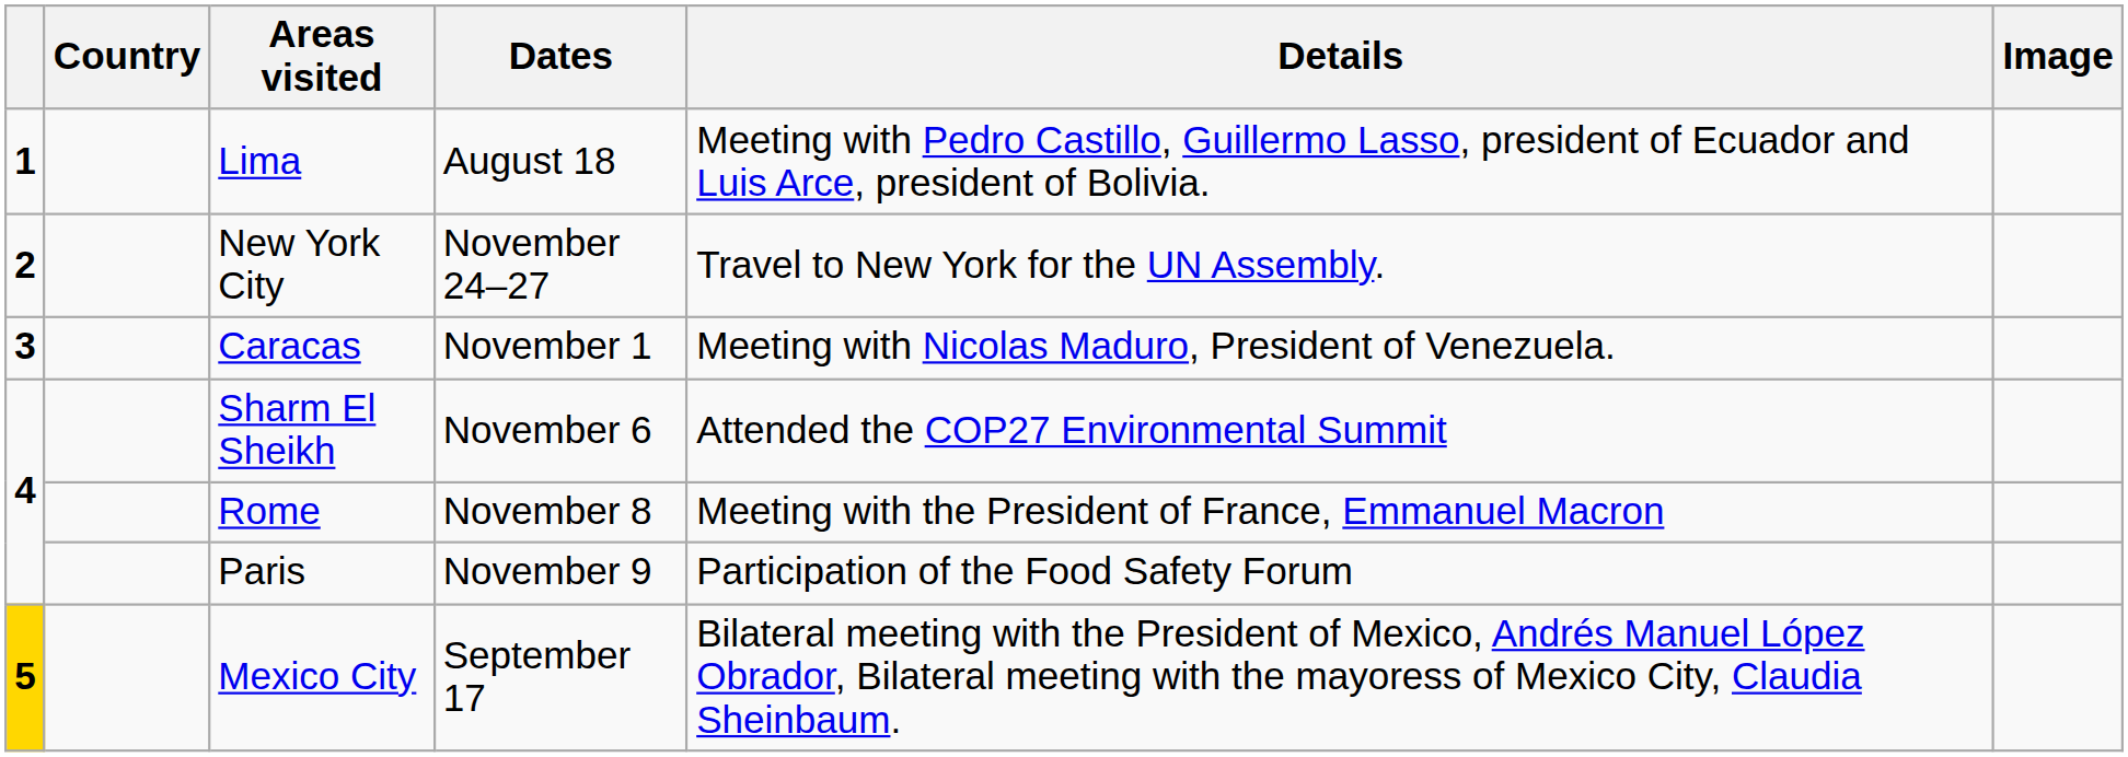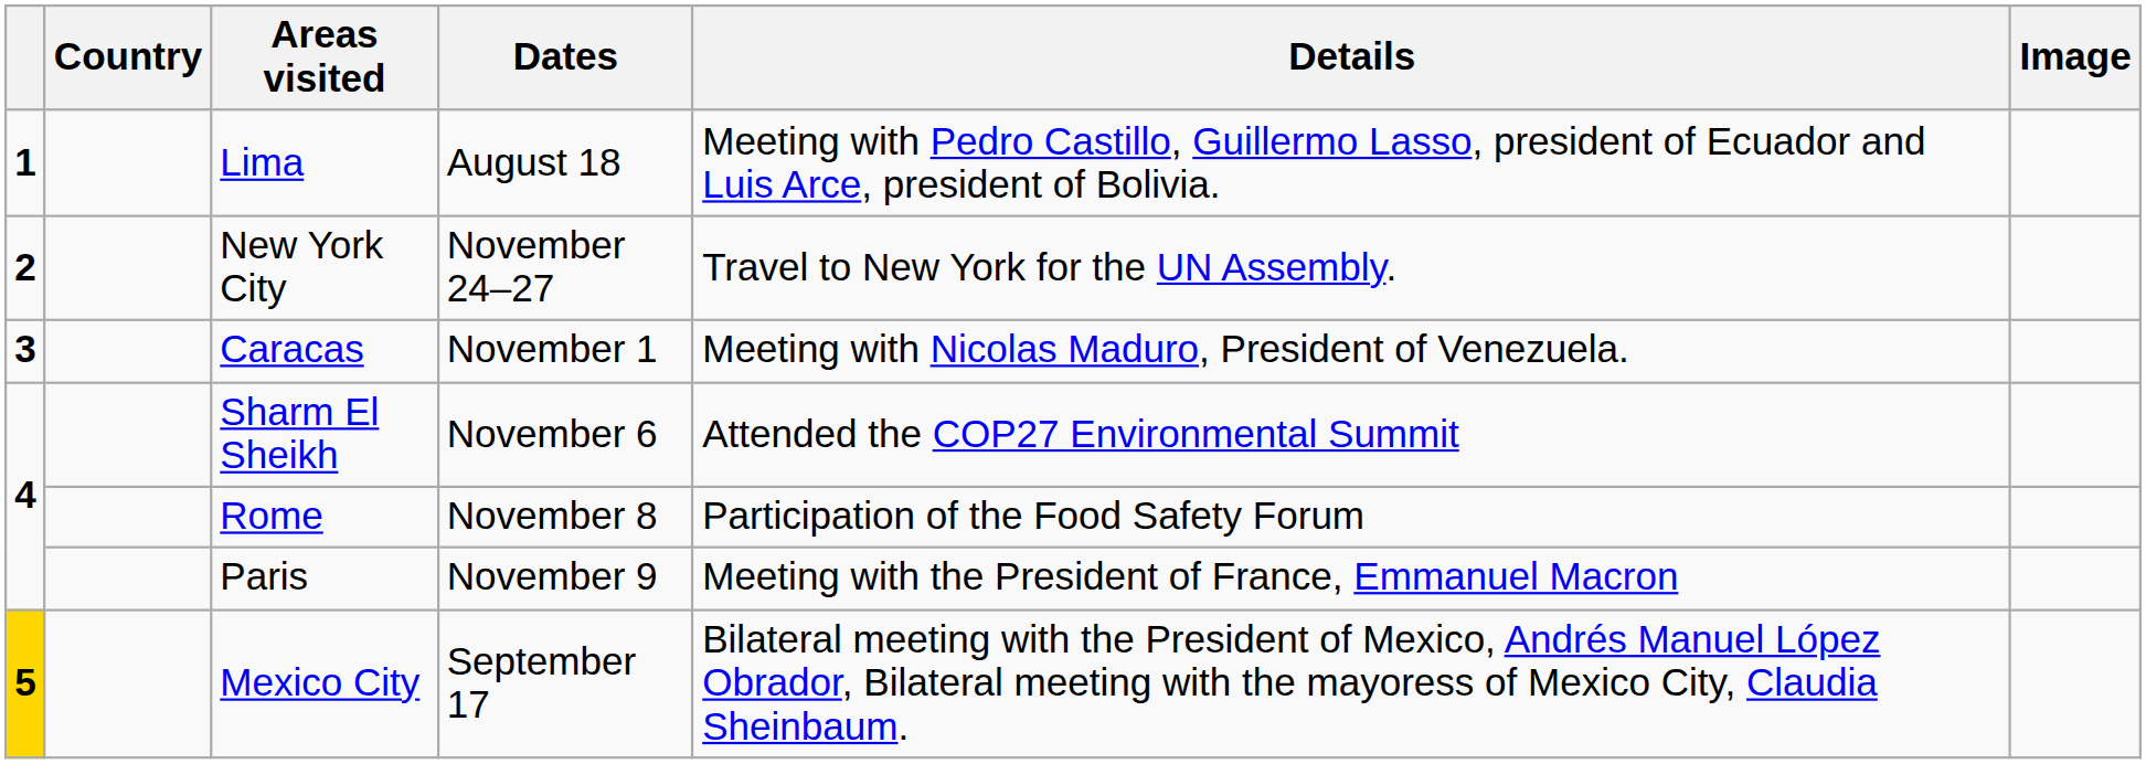Rome | Details: Meeting with the President of France, Emmanuel Macron -> Participation of the Food Safety Forum
Paris | Details: Participation of the Food Safety Forum -> Meeting with the President of France, Emmanuel Macron
